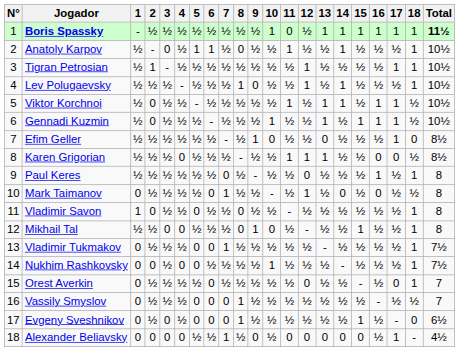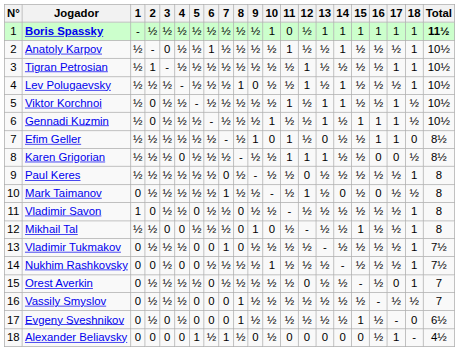Anatoly Karpov | 5: 1 -> ½
Anatoly Karpov | 8: 0 -> ½
Viktor Korchnoi | 16: 1 -> ½
Efim Geller | 11: ½ -> 1
Efim Geller | 16: ½ -> 1
Paul Keres | 16: 1 -> ½
Mark Taimanov | 6: 0 -> ½
Vladimir Tukmakov | 8: ½ -> 0
Alexander Beliavsky | 5: ½ -> 1
